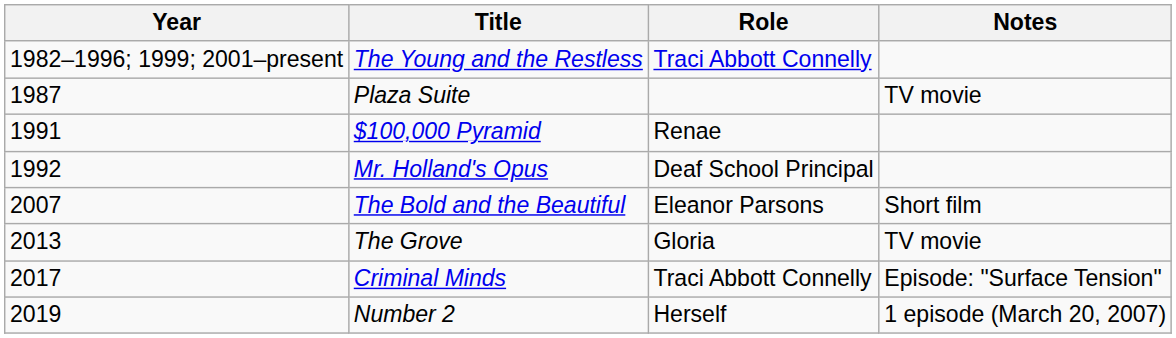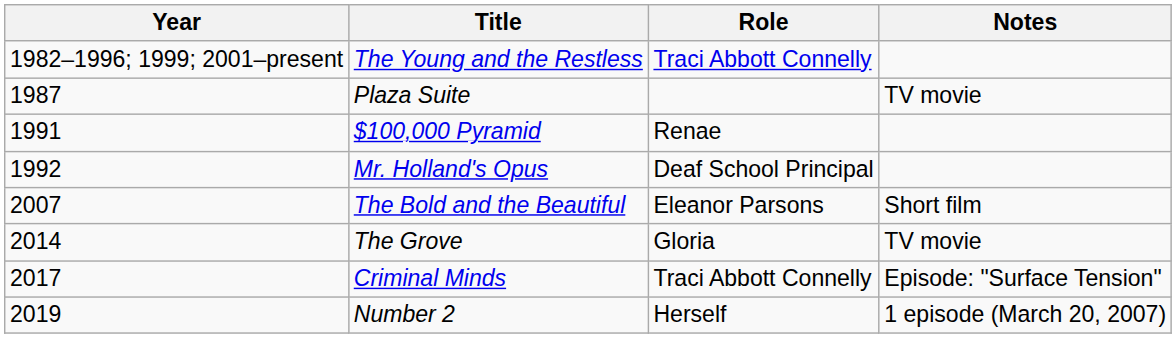The Grove | Year: 2013 -> 2014
